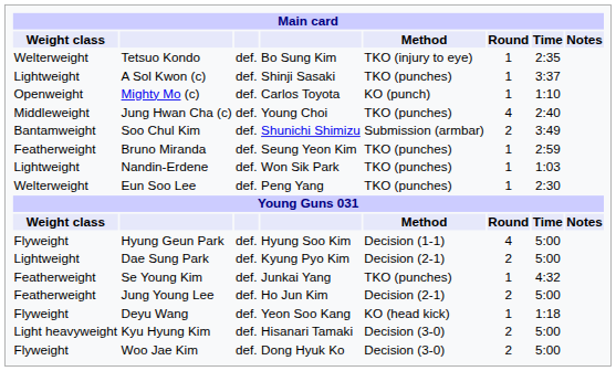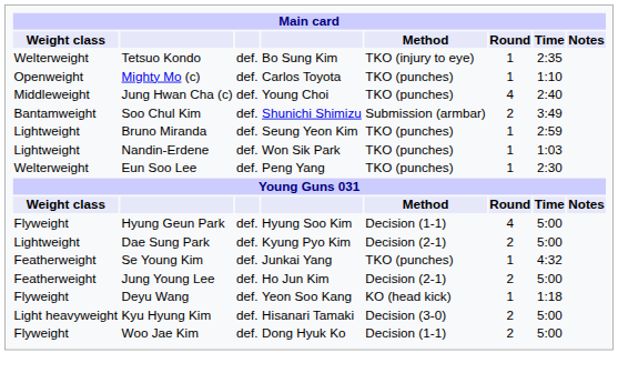- row: Lightweight | A Sol Kwon (c) | def. | Shinji Sasaki | TKO (punches) | 1 | 3:37
Mighty Mo (c) | Method: KO (punch) -> TKO (punches)
Bruno Miranda | Weight class: Featherweight -> Lightweight
Woo Jae Kim | Method: Decision (3-0) -> Decision (1-1)
